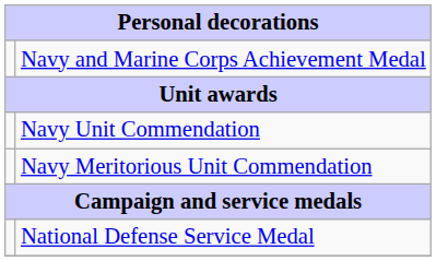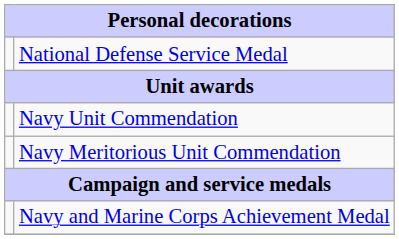rows swapped: Navy and Marine Corps Achievement Medal <-> National Defense Service Medal
